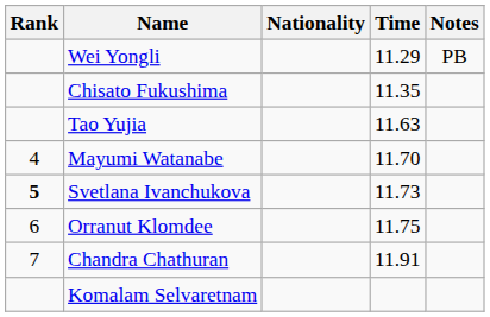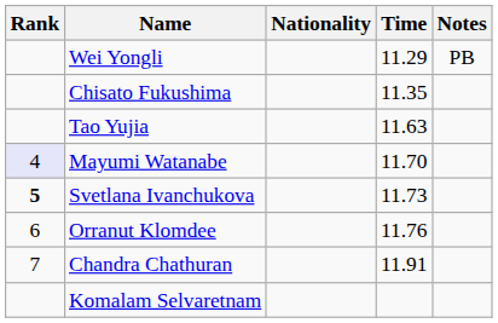Mayumi Watanabe | Rank: no background -> lavender background
Orranut Klomdee | Time: 11.75 -> 11.76
